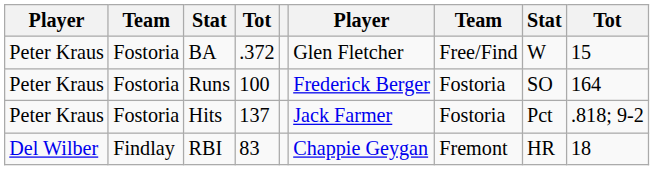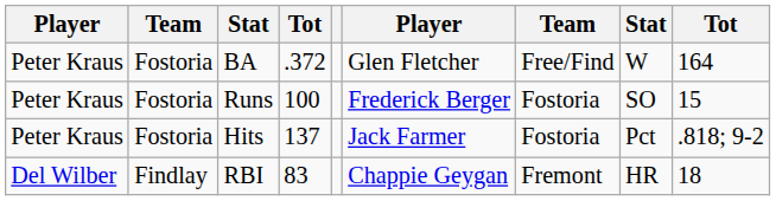BA | column 9: 15 -> 164
Runs | column 9: 164 -> 15
